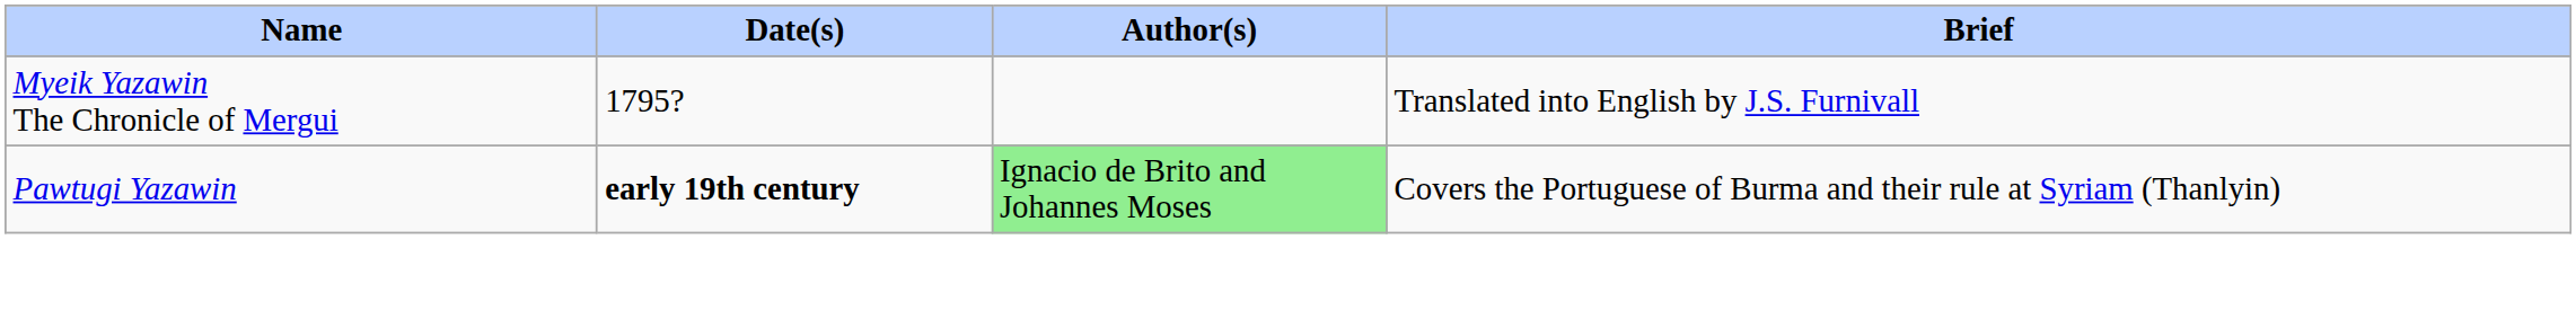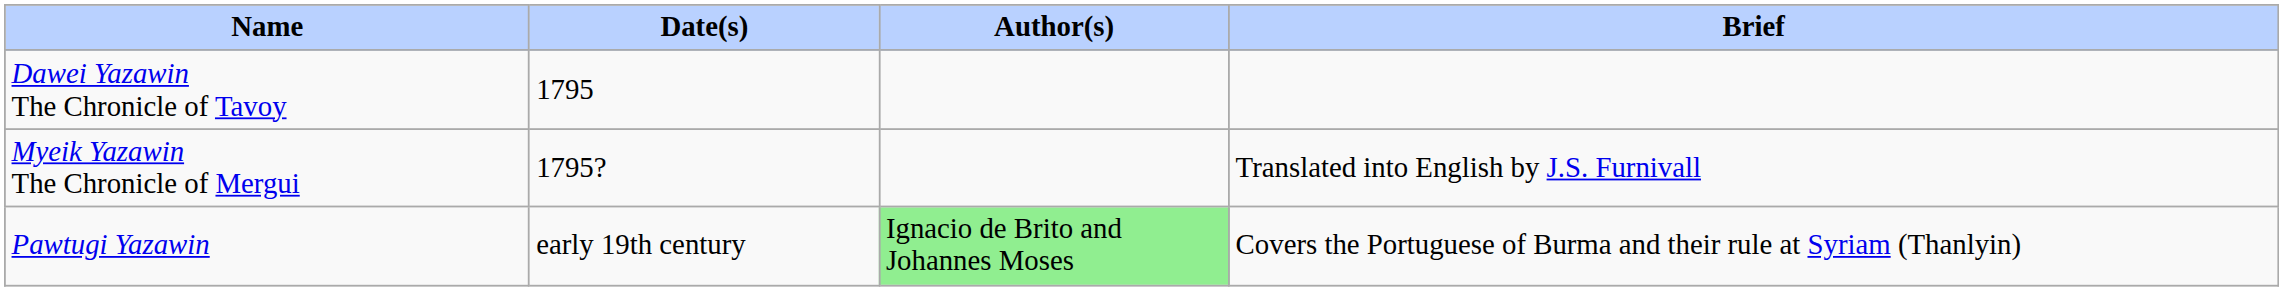+ row: Dawei Yazawin The Chronicle of Tavoy | 1795
Pawtugi Yazawin | Date(s): bold -> normal
